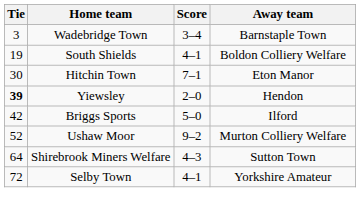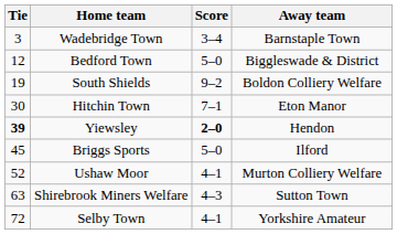+ row: 12 | Bedford Town | 5–0 | Biggleswade & District
South Shields | Score: 4–1 -> 9–2
Yiewsley | Score: normal -> bold
Briggs Sports | Tie: 42 -> 45
Ushaw Moor | Score: 9–2 -> 4–1
Shirebrook Miners Welfare | Tie: 64 -> 63
